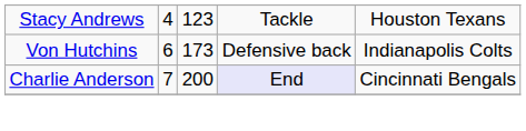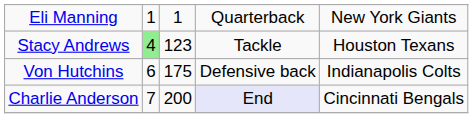+ row: Eli Manning | 1 | 1 | Quarterback | New York Giants
Stacy Andrews | column 2: no background -> lightgreen background
Von Hutchins | column 3: 173 -> 175
